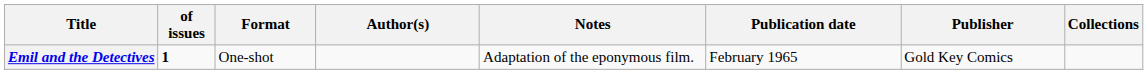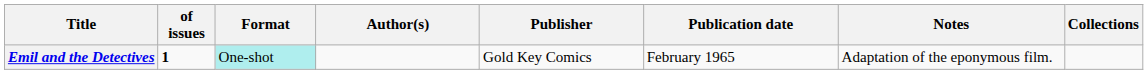columns swapped: Publisher <-> Notes
Emil and the Detectives | Format: no background -> paleturquoise background
